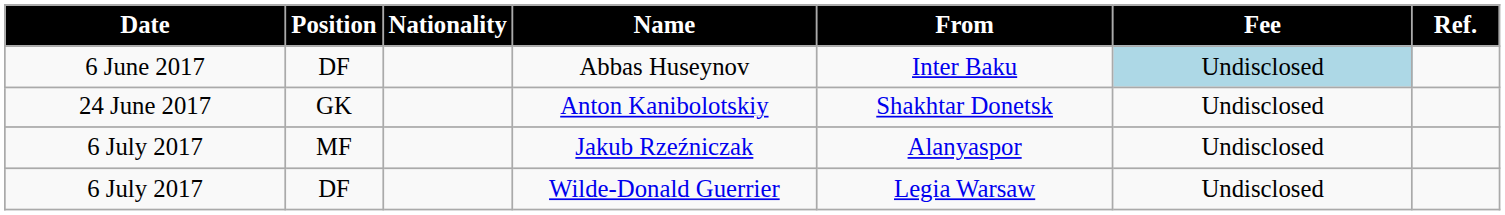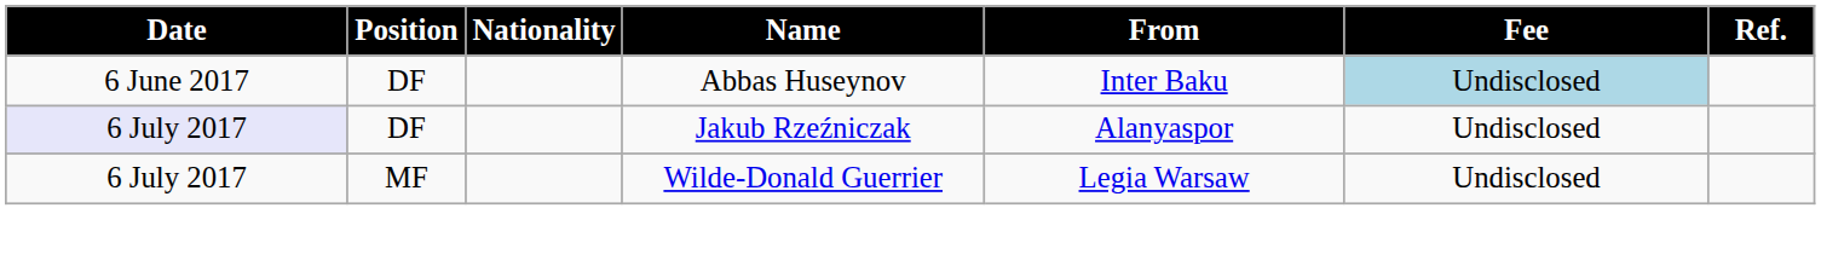- row: 24 June 2017 | GK | Anton Kanibolotskiy | Shakhtar Donetsk | Undisclosed
Jakub Rzeźniczak | Date: no background -> lavender background
Jakub Rzeźniczak | Position: MF -> DF
Wilde-Donald Guerrier | Position: DF -> MF
